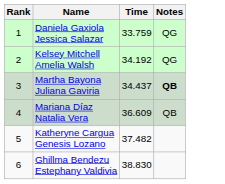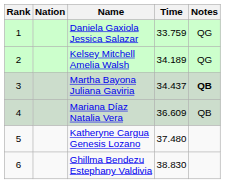+ column: Nation
Kelsey Mitchell Amelia Walsh | Time: 34.192 -> 34.189
Katheryne Cargua Genesis Lozano | Time: 37.482 -> 37.480
